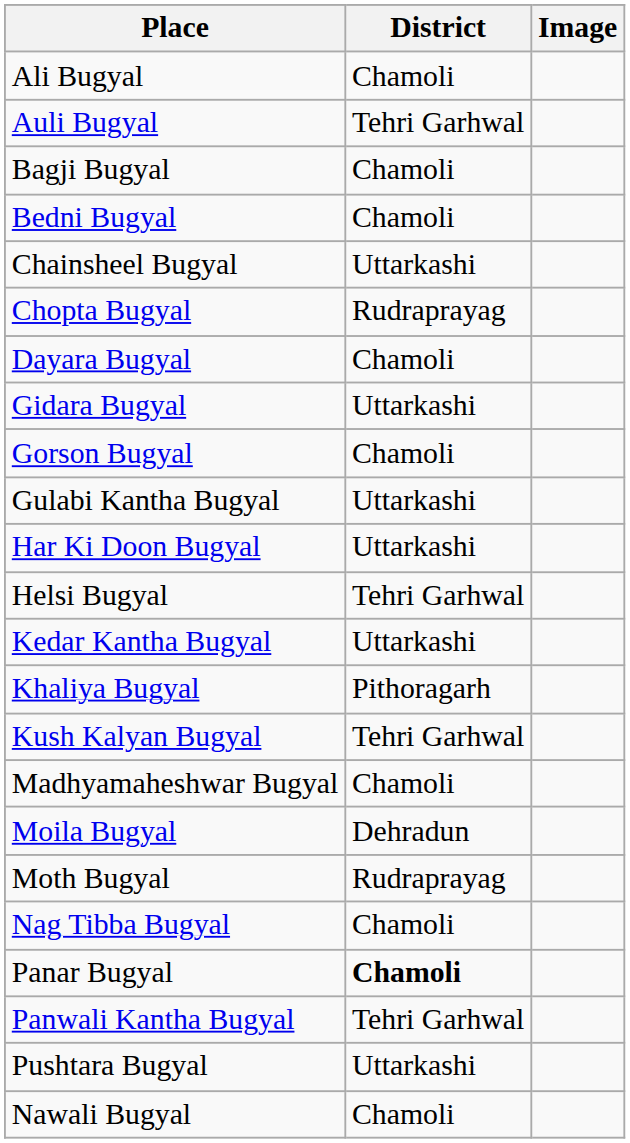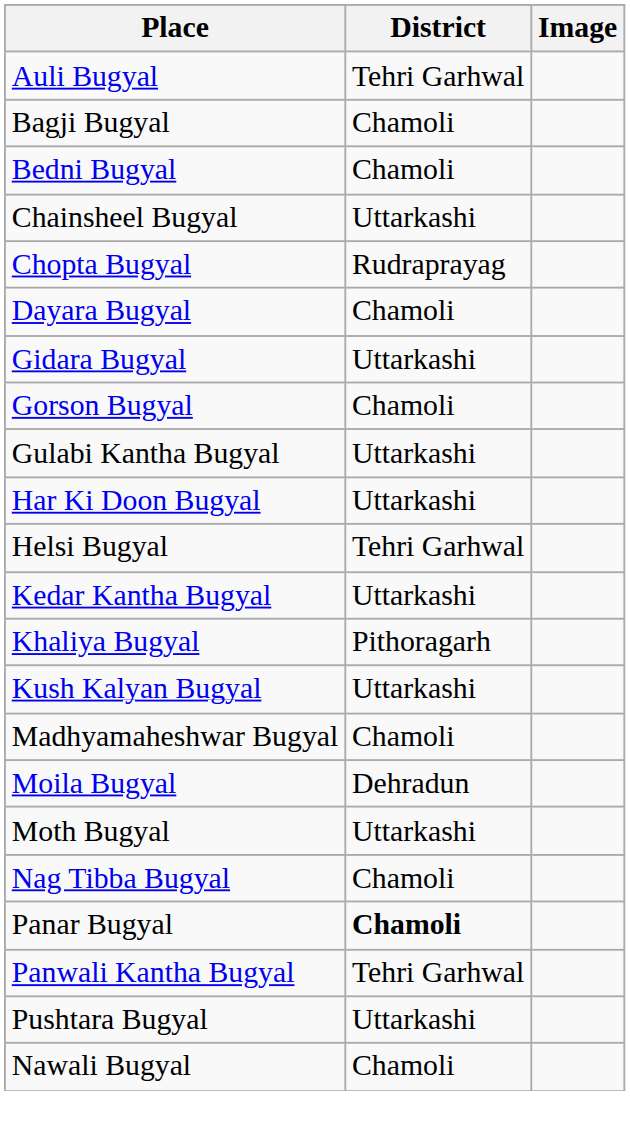- row: Ali Bugyal | Chamoli
Kush Kalyan Bugyal | District: Tehri Garhwal -> Uttarkashi
Moth Bugyal | District: Rudraprayag -> Uttarkashi
